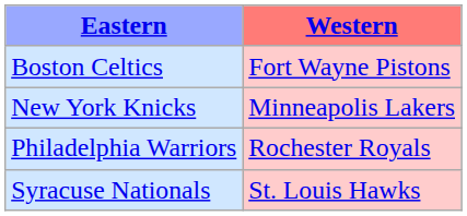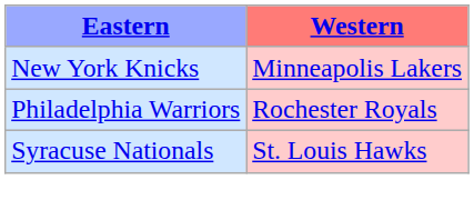- row: Boston Celtics | Fort Wayne Pistons
